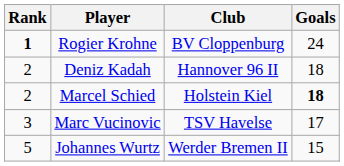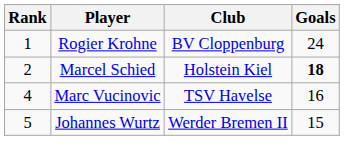Rogier Krohne | Rank: bold -> normal
- row: 2 | Deniz Kadah | Hannover 96 II | 18
Marc Vucinovic | Rank: 3 -> 4
Marc Vucinovic | Goals: 17 -> 16
